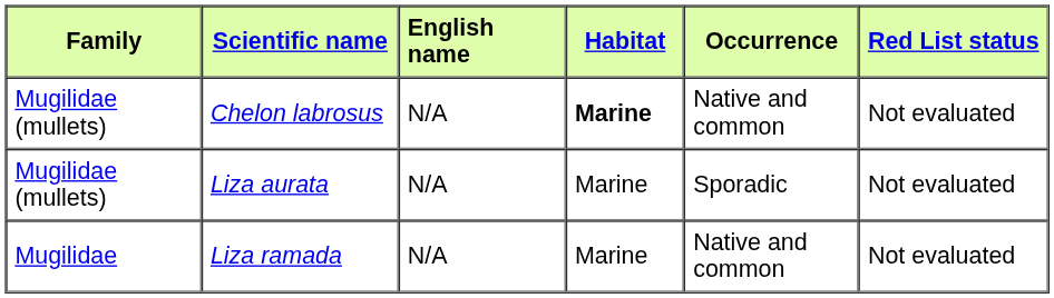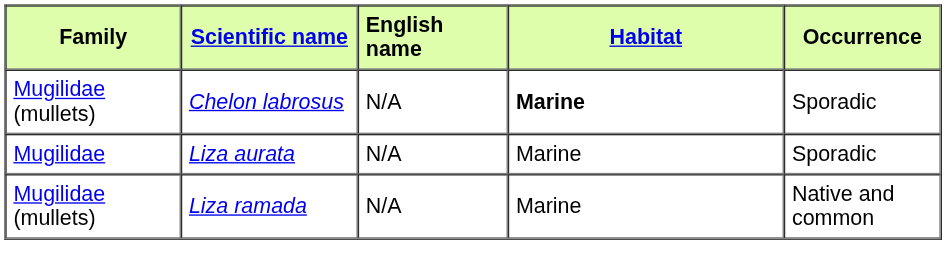- column: Red List status | Not evaluated | Not evaluated | Not evaluated
Chelon labrosus | Occurrence: Native and common -> Sporadic
Liza aurata | Family: Mugilidae (mullets) -> Mugilidae
Liza ramada | Family: Mugilidae -> Mugilidae (mullets)
